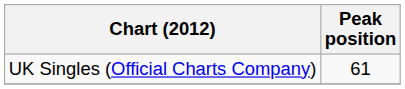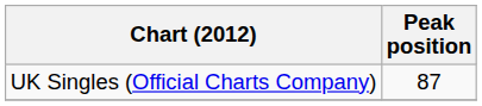UK Singles (Official Charts Company) | Peak position: 61 -> 87
